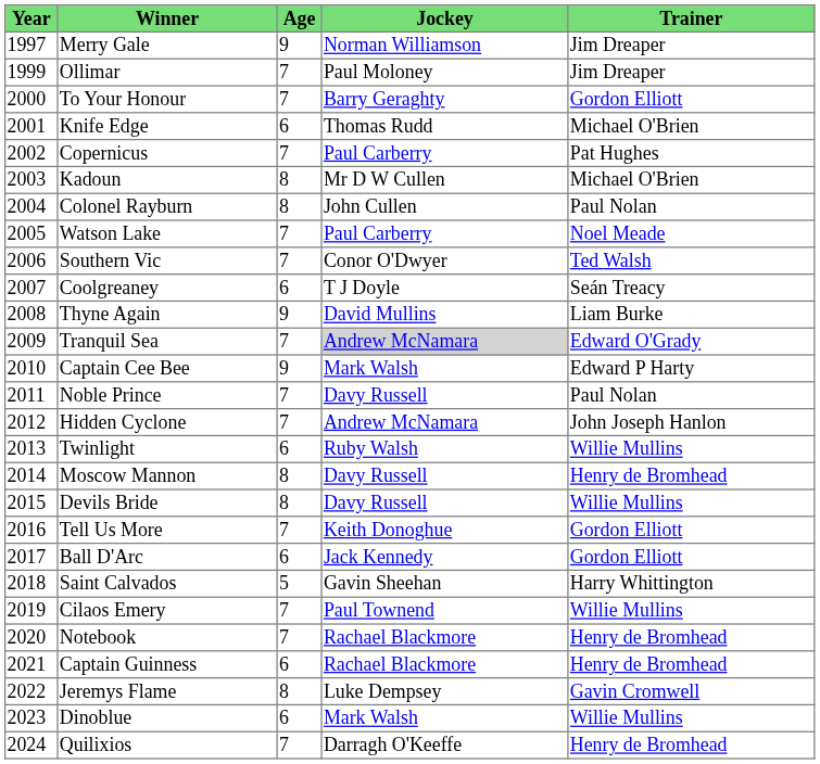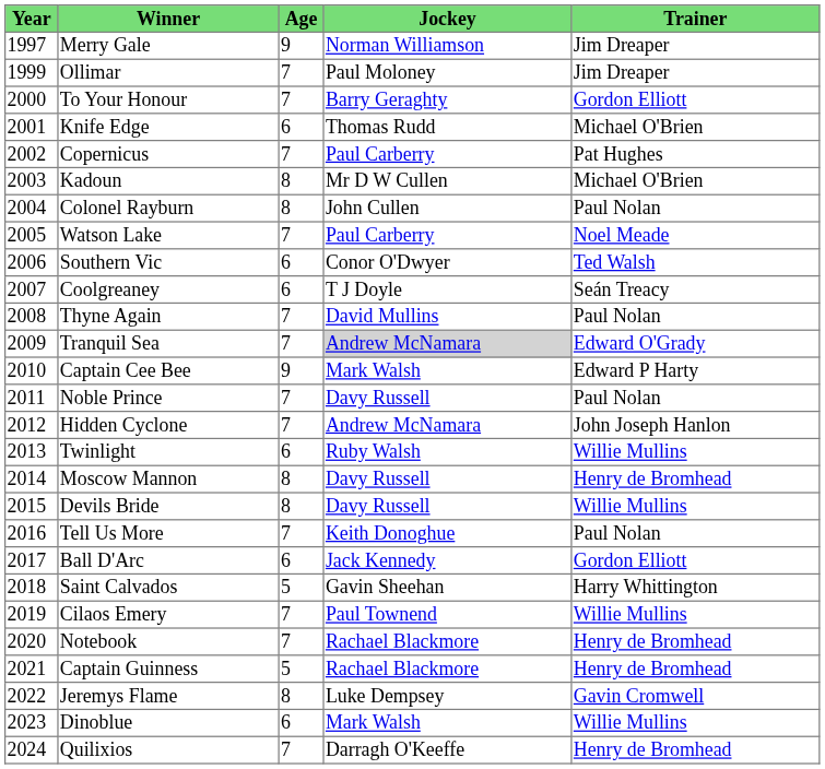Southern Vic | Age: 7 -> 6
Thyne Again | Age: 9 -> 7
Thyne Again | Trainer: Liam Burke -> Paul Nolan
Tell Us More | Trainer: Gordon Elliott -> Paul Nolan
Captain Guinness | Age: 6 -> 5
